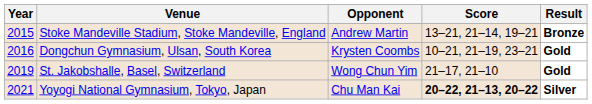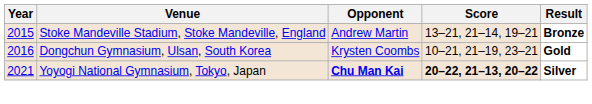- row: 2019 | St. Jakobshalle, Basel, Switzerland | Wong Chun Yim | 21–17, 21–10 | Gold
Yoyogi National Gymnasium, Tokyo, Japan | Opponent: normal -> bold
